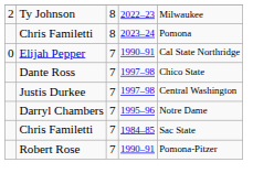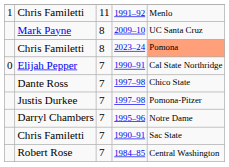+ row: 1 | Chris Familetti | 11 | 1991–92 | Menlo
- row: 2 | Ty Johnson | 8 | 2022–23 | Milwaukee
+ row: Mark Payne | 8 | 2009–10 | UC Santa Cruz
Chris Familetti / 8 | column 5: no background -> lightsalmon background
Justis Durkee | column 5: Central Washington -> Pomona-Pitzer
Chris Familetti / 7 | column 4: 1984–85 -> 1990–91
Robert Rose | column 4: 1990–91 -> 1984–85
Robert Rose | column 5: Pomona-Pitzer -> Central Washington
